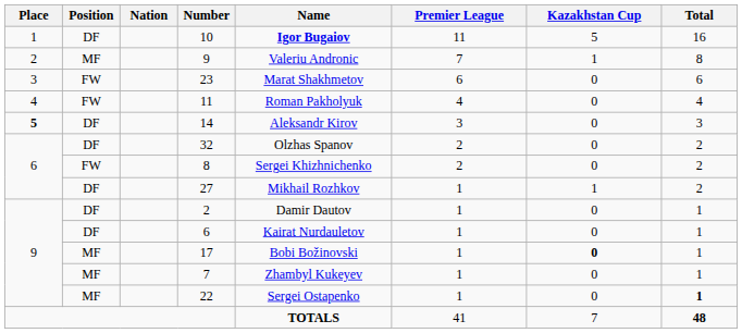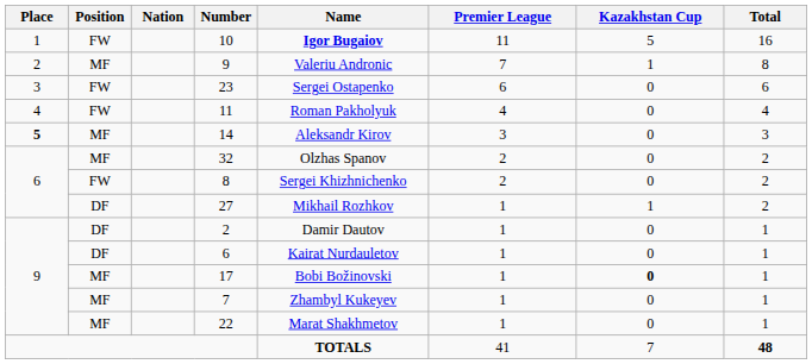10 | Position: DF -> FW
23 | Name: Marat Shakhmetov -> Sergei Ostapenko
14 | Position: DF -> MF
32 | Position: DF -> MF
22 | Name: Sergei Ostapenko -> Marat Shakhmetov
22 | Total: bold -> normal
